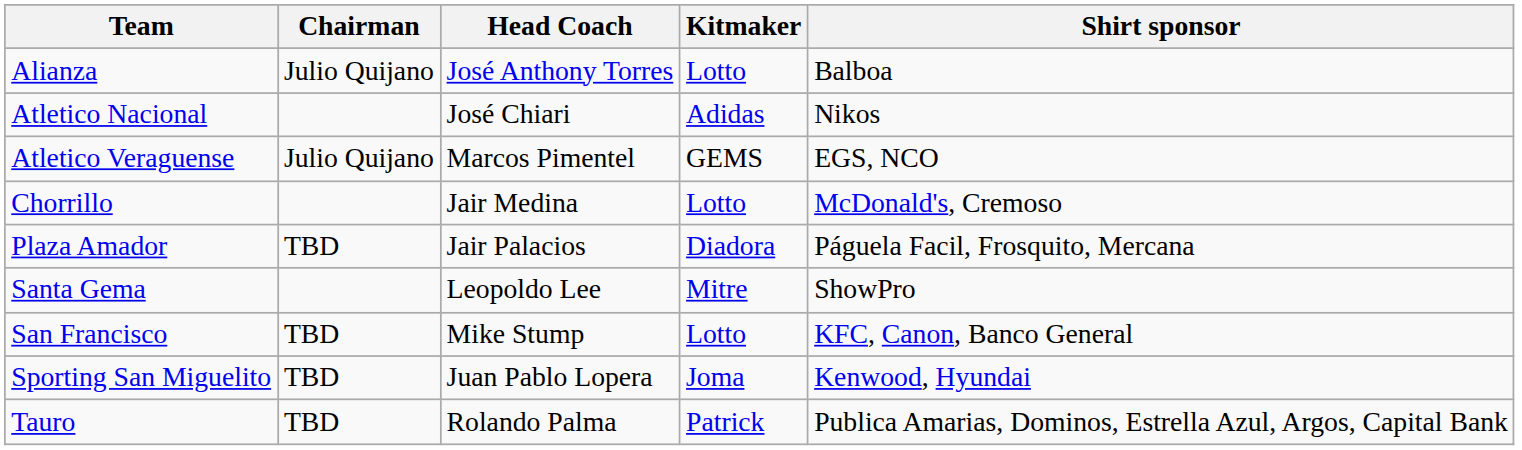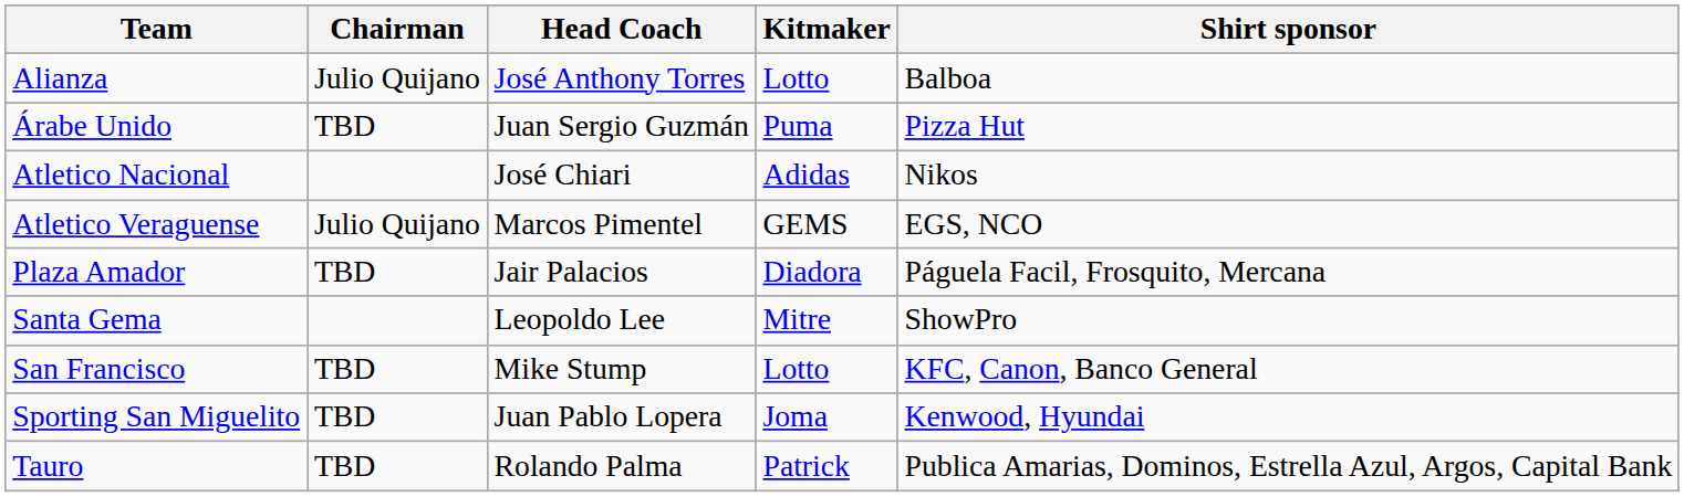+ row: Árabe Unido | TBD | Juan Sergio Guzmán | Puma | Pizza Hut
- row: Chorrillo | Jair Medina | Lotto | McDonald's, Cremoso
